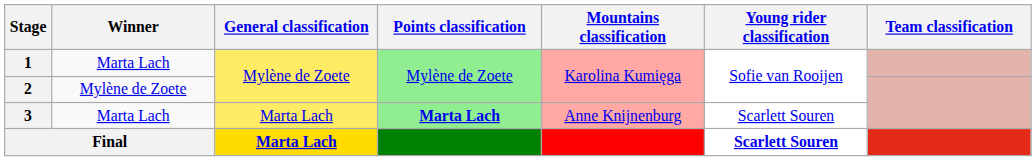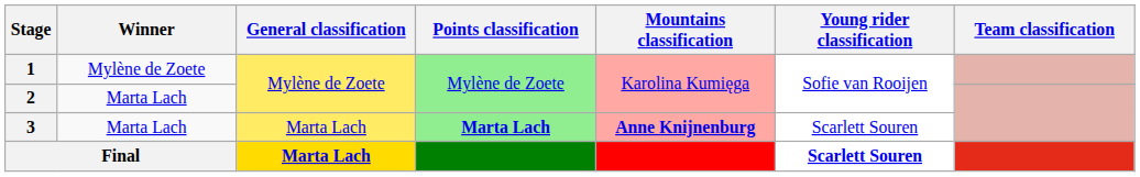1 | Winner: Marta Lach -> Mylène de Zoete
2 | Winner: Mylène de Zoete -> Marta Lach
3 | Mountains classification: normal -> bold
